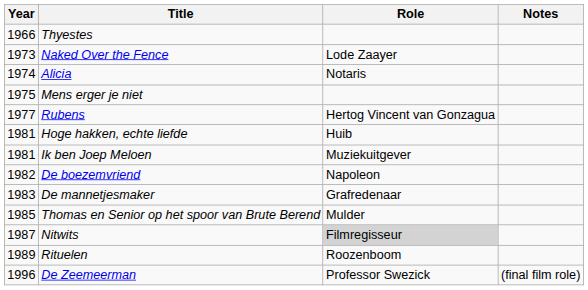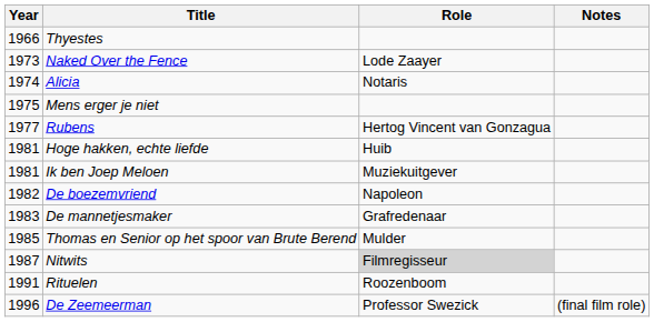Rituelen | Year: 1989 -> 1991
